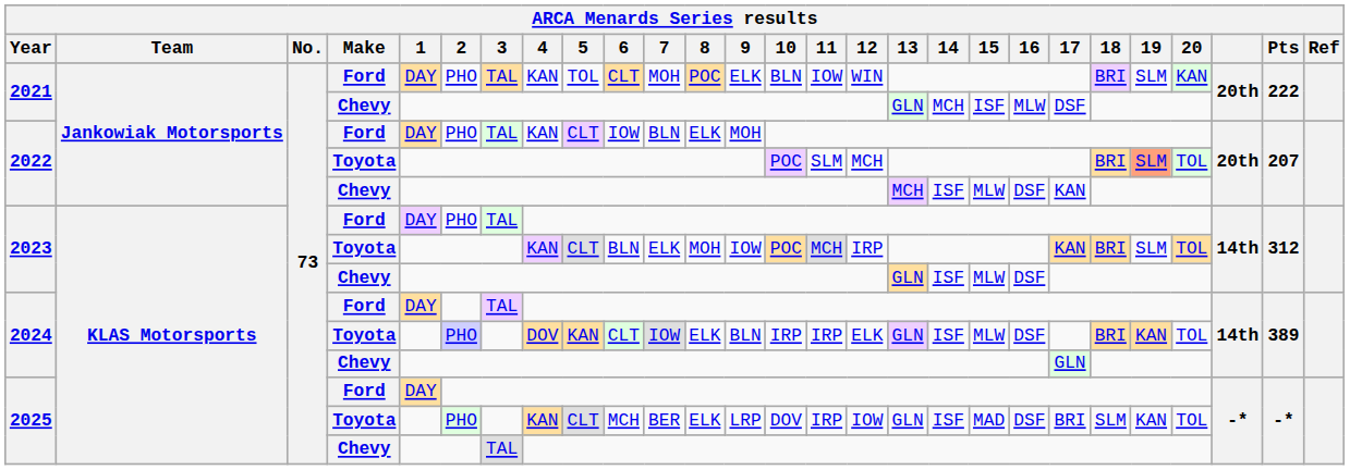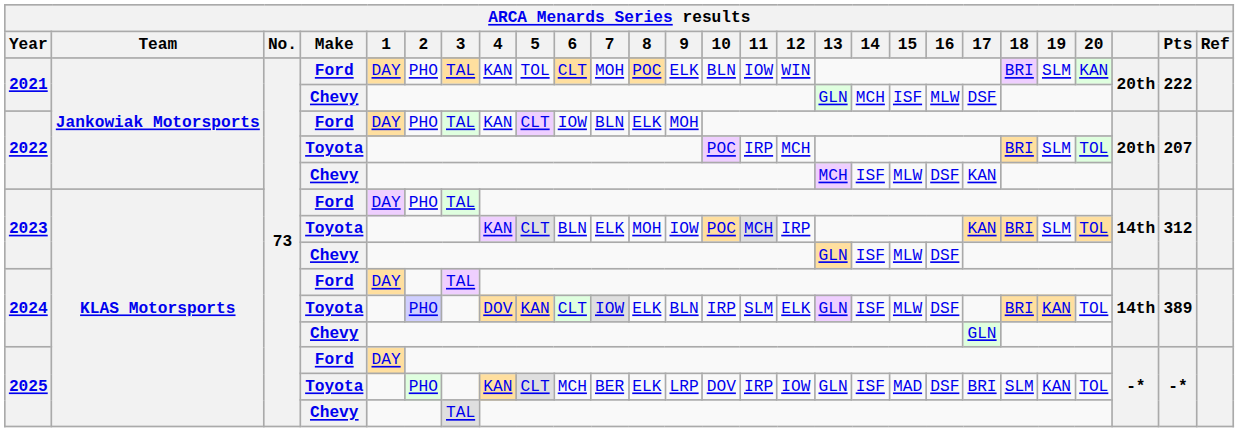2022 / Toyota | 11: SLM -> IRP
2022 / Toyota | 19: lightsalmon background -> no background
2024 / Toyota | 11: IRP -> SLM
